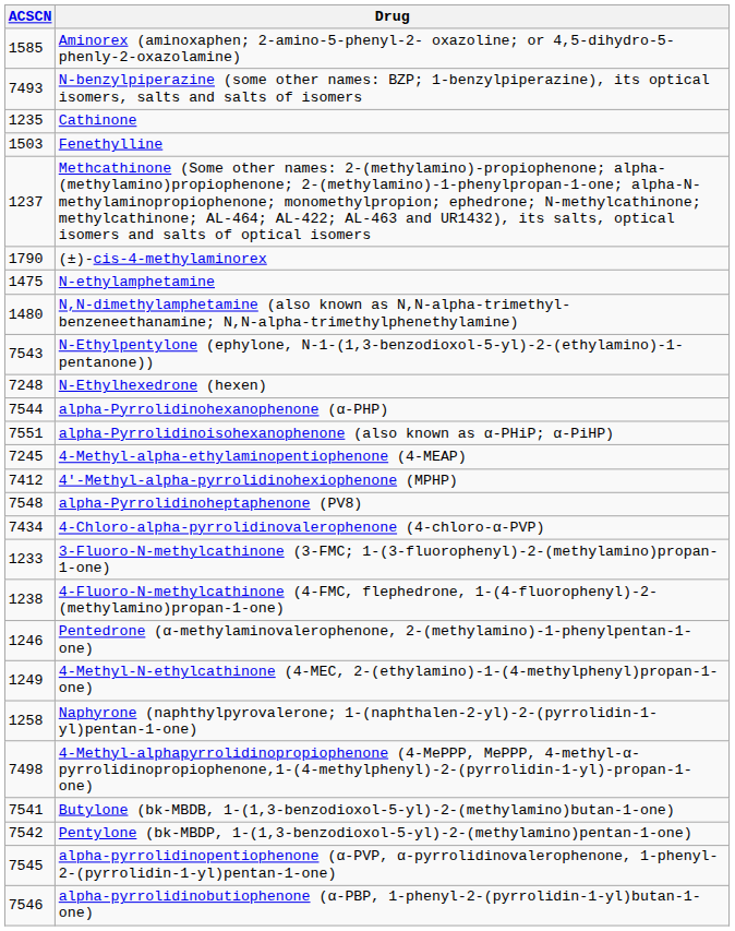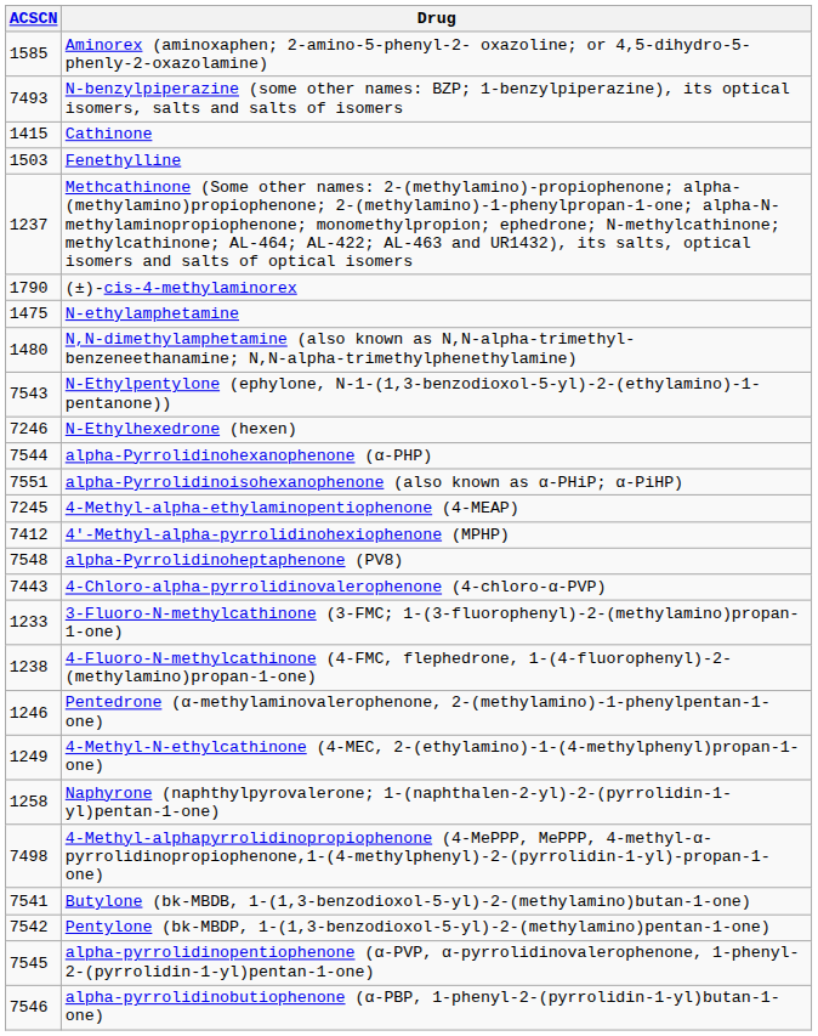Cathinone | ACSCN: 1235 -> 1415
N-Ethylhexedrone (hexen) | ACSCN: 7248 -> 7246
4-Chloro-alpha-pyrrolidinovalerophenone (4-chloro-α-PVP) | ACSCN: 7434 -> 7443
